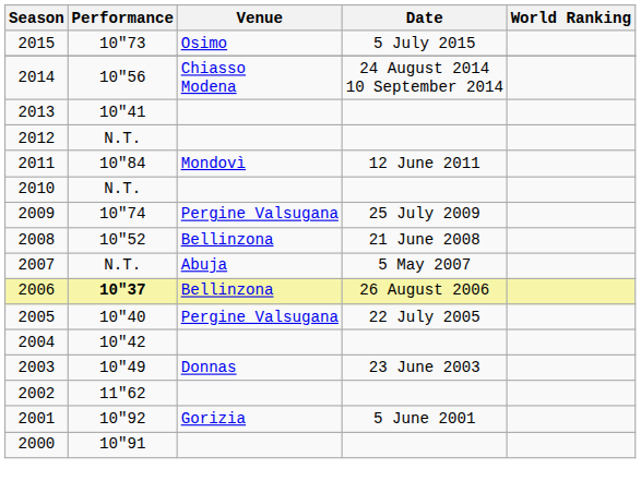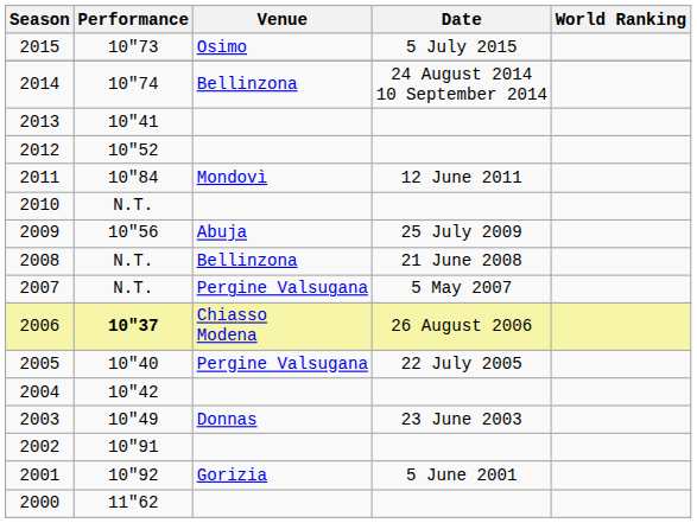2014 | Performance: 10"56 -> 10"74
2014 | Venue: Chiasso Modena -> Bellinzona
2012 | Performance: N.T. -> 10"52
2009 | Performance: 10"74 -> 10"56
2009 | Venue: Pergine Valsugana -> Abuja
2008 | Performance: 10"52 -> N.T.
2007 | Venue: Abuja -> Pergine Valsugana
2006 | Venue: Bellinzona -> Chiasso Modena
2002 | Performance: 11"62 -> 10"91
2000 | Performance: 10"91 -> 11"62
